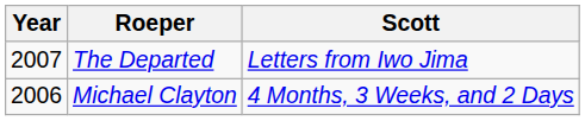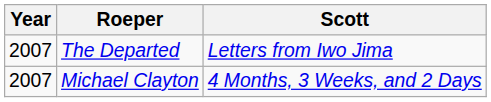Michael Clayton | Year: 2006 -> 2007
